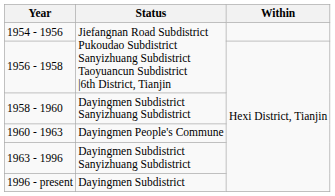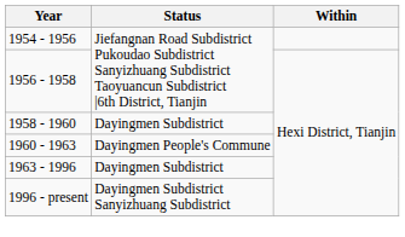1958 - 1960 | Status: Dayingmen Subdistrict Sanyizhuang Subdistrict -> Dayingmen Subdistrict
1963 - 1996 | Status: Dayingmen Subdistrict Sanyizhuang Subdistrict -> Dayingmen Subdistrict
1996 - present | Status: Dayingmen Subdistrict -> Dayingmen Subdistrict Sanyizhuang Subdistrict
